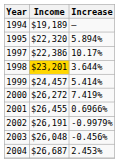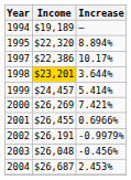1995 | Increase: 5.894% -> 8.894%
2000 | Income: $26,272 -> $26,269
2000 | Increase: 7.419% -> 7.421%
